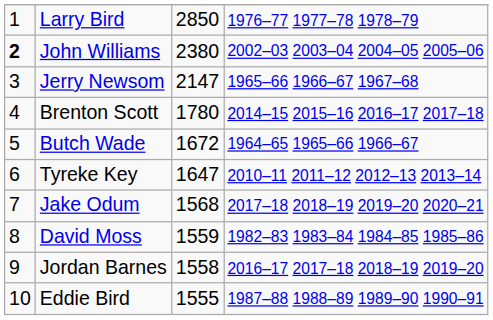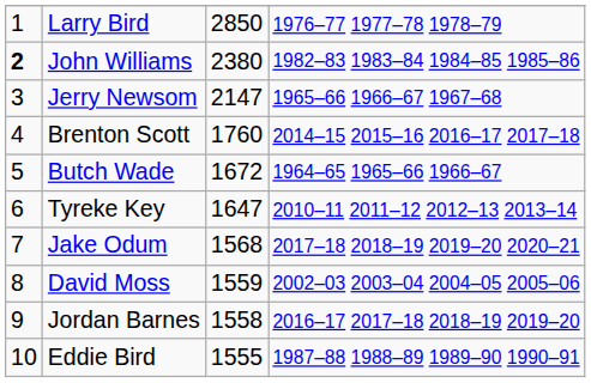John Williams | column 4: 2002–03 2003–04 2004–05 2005–06 -> 1982–83 1983–84 1984–85 1985–86
Brenton Scott | column 3: 1780 -> 1760
David Moss | column 4: 1982–83 1983–84 1984–85 1985–86 -> 2002–03 2003–04 2004–05 2005–06
